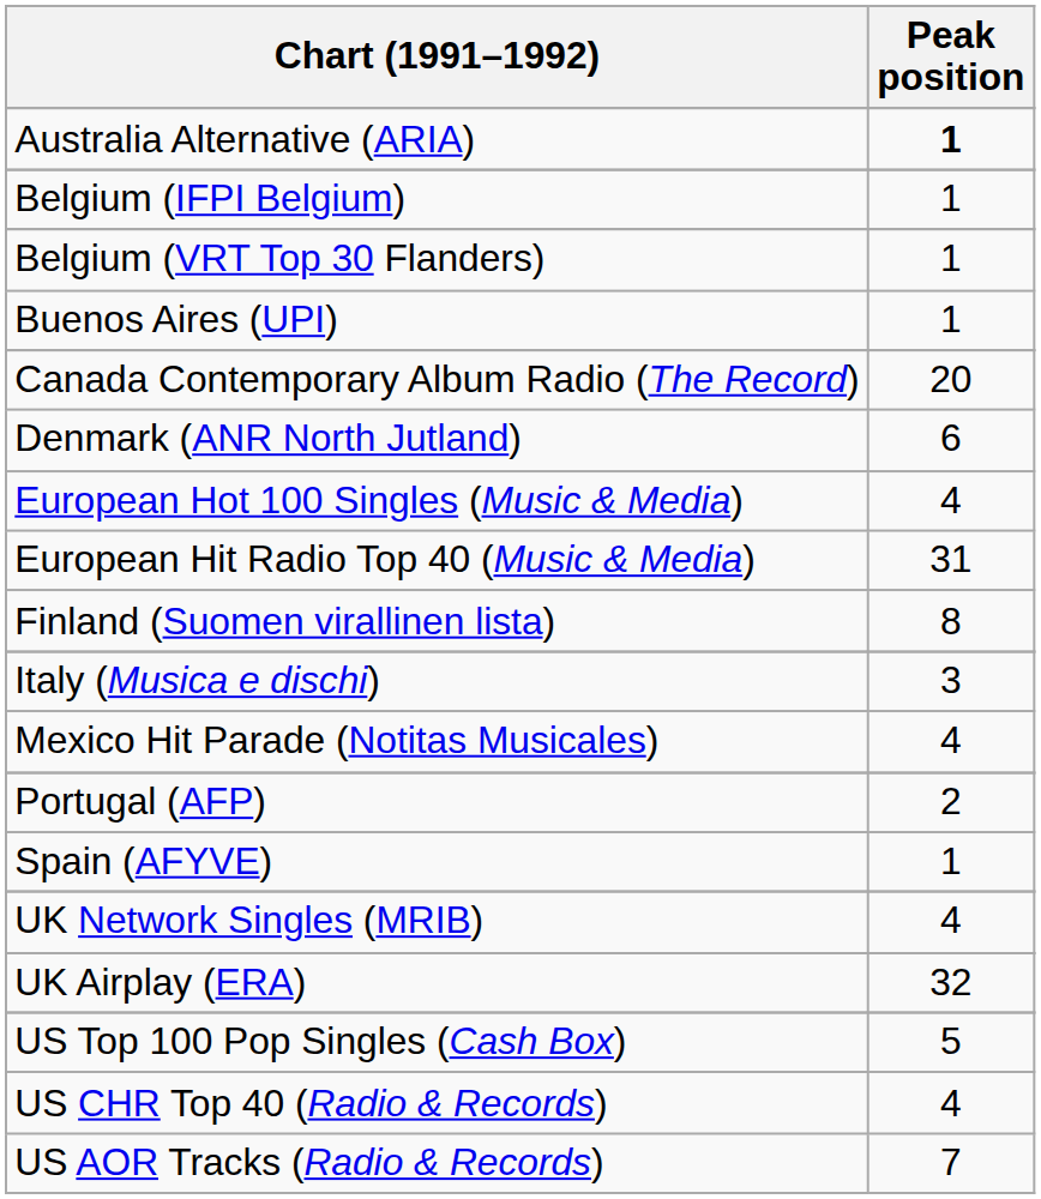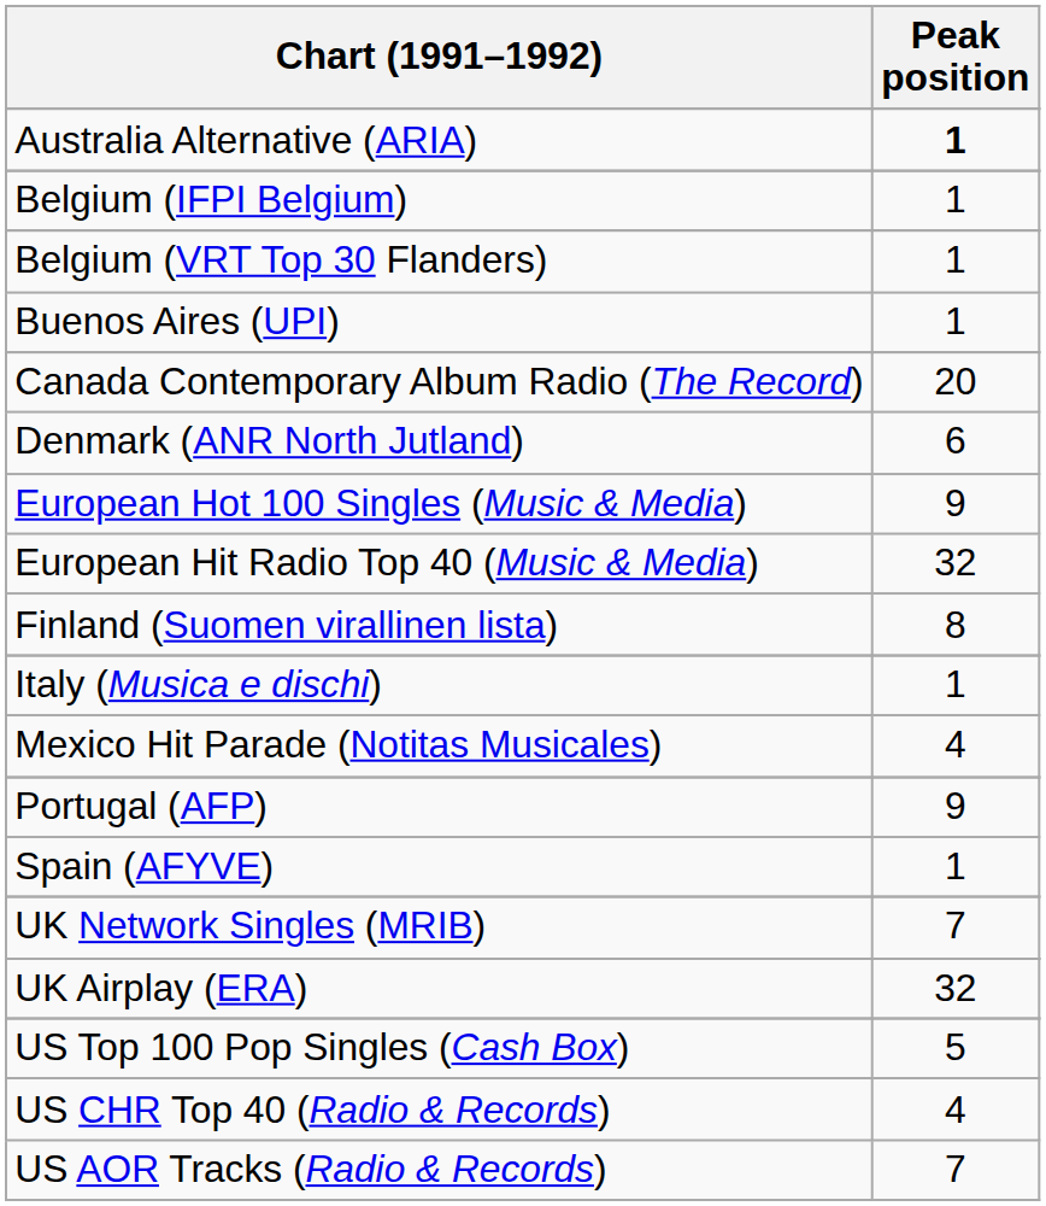European Hot 100 Singles (Music & Media) | Peak position: 4 -> 9
European Hit Radio Top 40 (Music & Media) | Peak position: 31 -> 32
Italy (Musica e dischi) | Peak position: 3 -> 1
Portugal (AFP) | Peak position: 2 -> 9
UK Network Singles (MRIB) | Peak position: 4 -> 7
